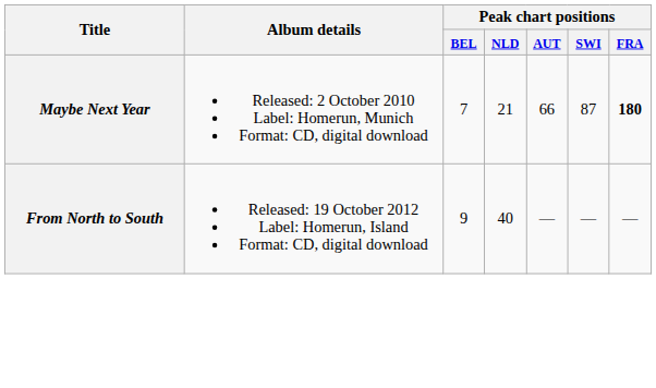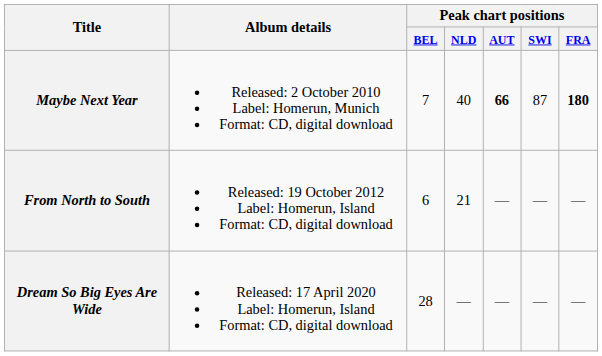Maybe Next Year | Peak chart positions / NLD: 21 -> 40
Maybe Next Year | Peak chart positions / AUT: normal -> bold
From North to South | Peak chart positions / BEL: 9 -> 6
From North to South | Peak chart positions / NLD: 40 -> 21
+ row: Dream So Big Eyes Are Wide | Released: 17 April 2020 Label: Homerun, Island Format: CD, digital download | 28 | — | — | — | —
